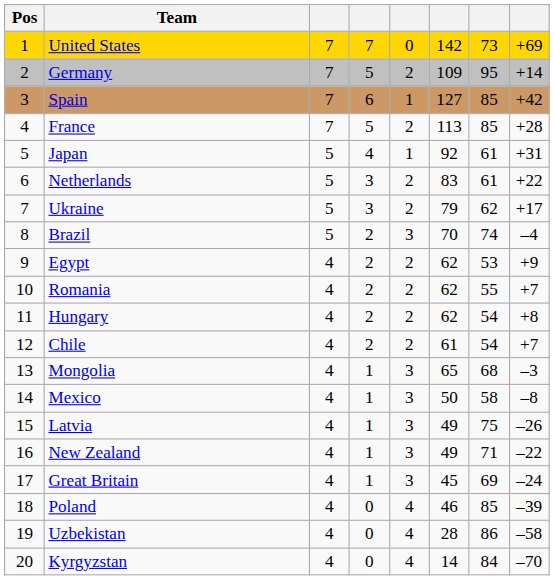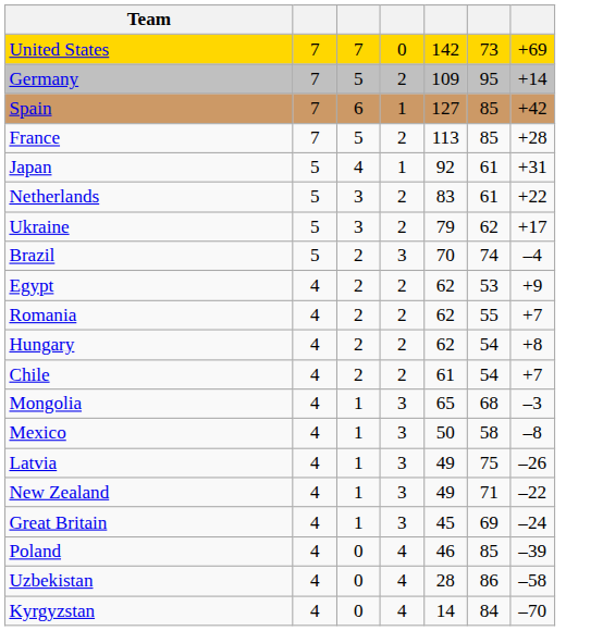- column: Pos | 1 | 2 | 3 | 4 | 5 | 6 | 7 | 8 | 9 | 10 | 11 | 12 | 13 | 14 | 15 | 16 | 17 | 18 | 19 | 20
